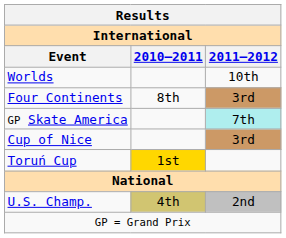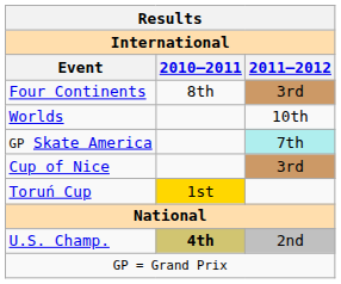rows swapped: Worlds <-> Four Continents
U.S. Champ. | 2010–2011: normal -> bold
